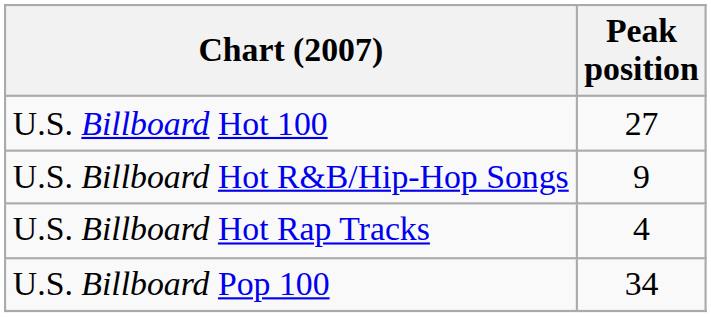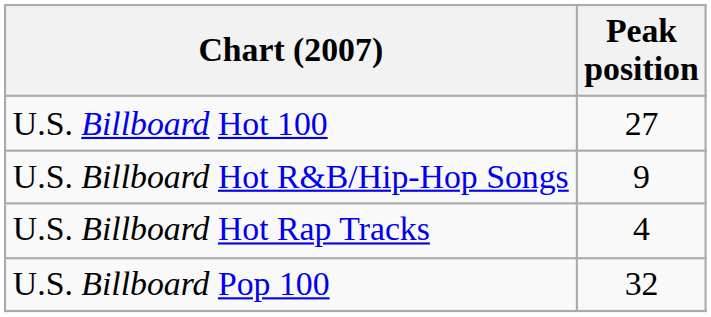U.S. Billboard Pop 100 | Peak position: 34 -> 32
